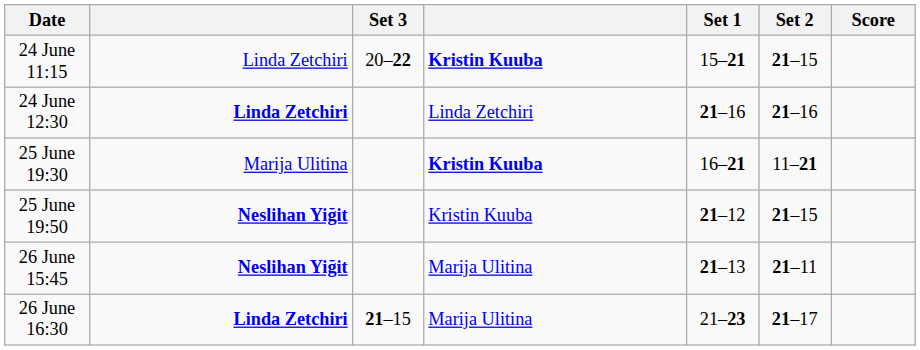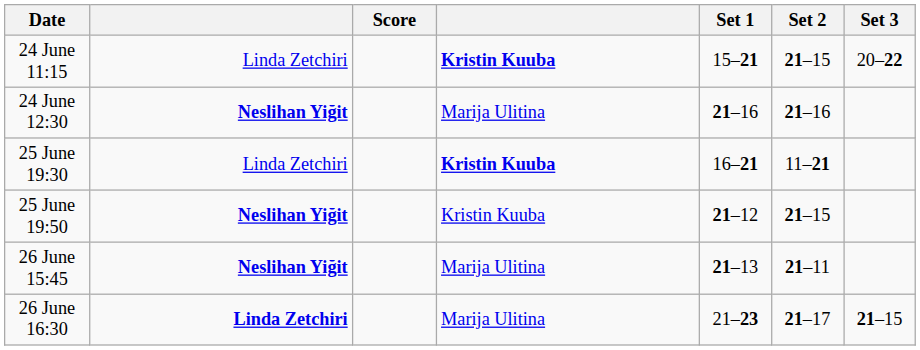columns swapped: Score <-> Set 3
24 June 12:30 | column 2: Linda Zetchiri -> Neslihan Yiğit
24 June 12:30 | column 4: Linda Zetchiri -> Marija Ulitina
25 June 19:30 | column 2: Marija Ulitina -> Linda Zetchiri
